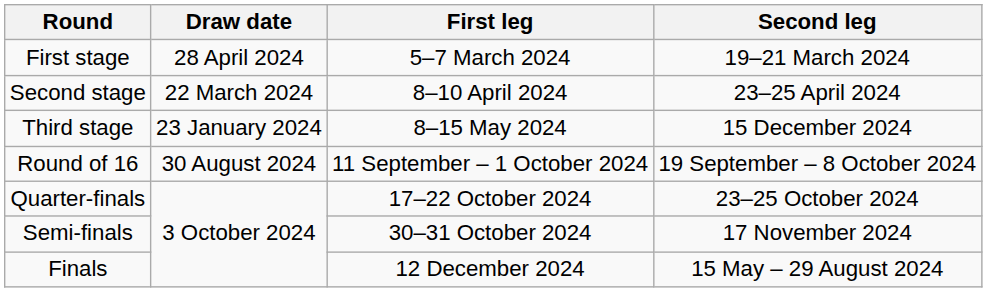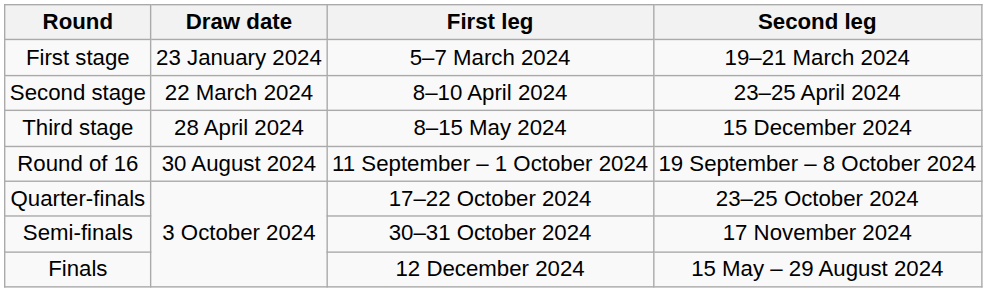First stage | Draw date: 28 April 2024 -> 23 January 2024
Third stage | Draw date: 23 January 2024 -> 28 April 2024
